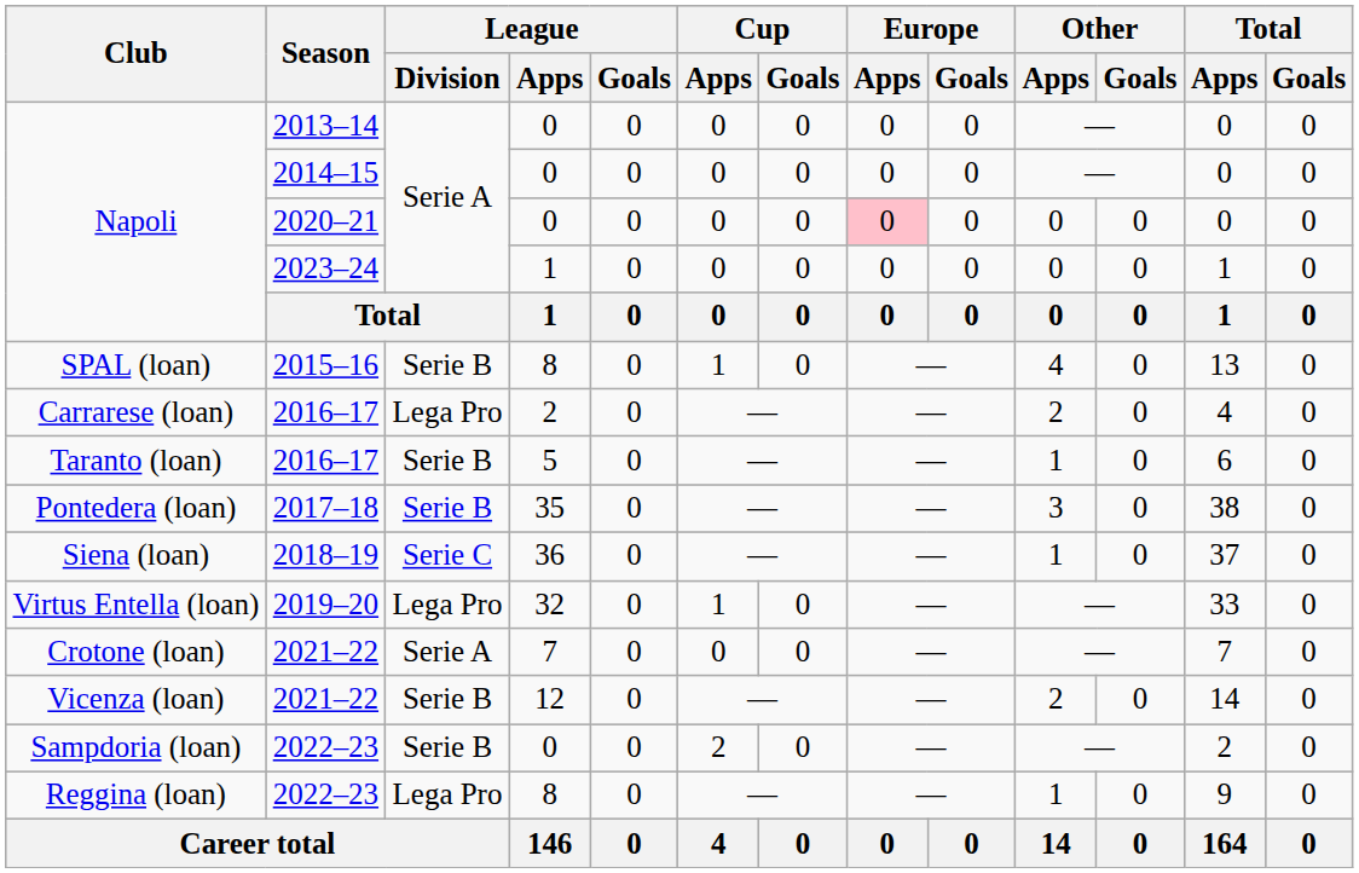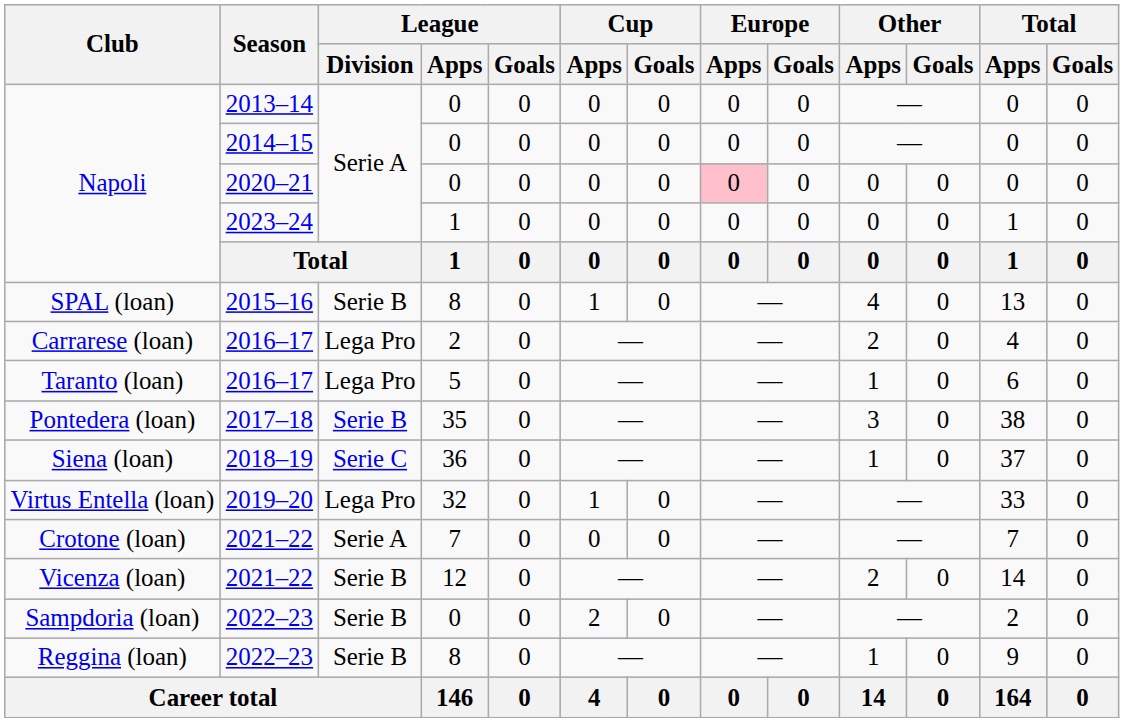Taranto (loan) | League / Division: Serie B -> Lega Pro
Reggina (loan) | League / Division: Lega Pro -> Serie B
